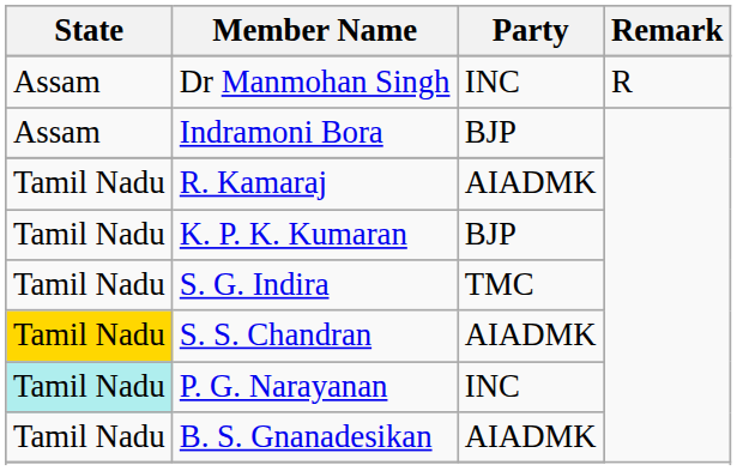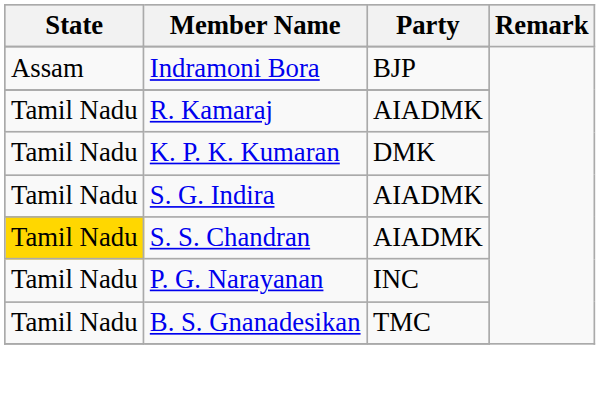- row: Assam | Dr Manmohan Singh | INC | R
K. P. K. Kumaran | Party: BJP -> DMK
S. G. Indira | Party: TMC -> AIADMK
P. G. Narayanan | State: paleturquoise background -> no background
B. S. Gnanadesikan | Party: AIADMK -> TMC
